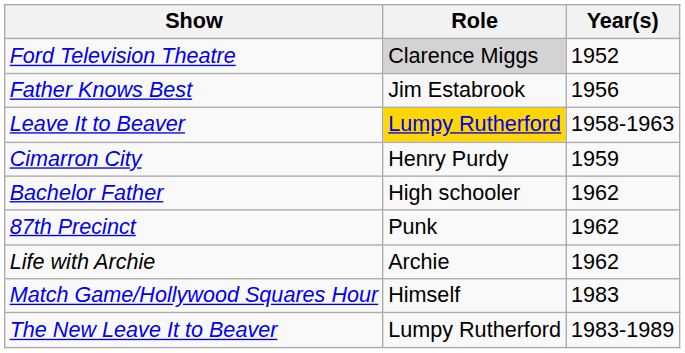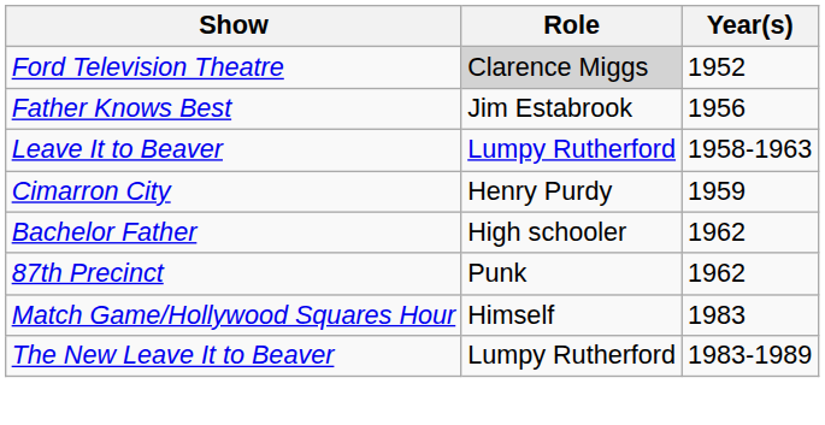Leave It to Beaver | Role: gold background -> no background
- row: Life with Archie | Archie | 1962
